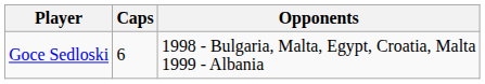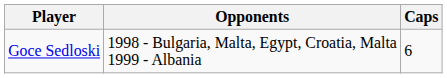columns swapped: Caps <-> Opponents
